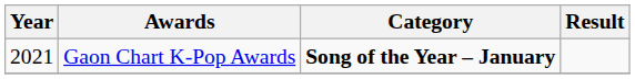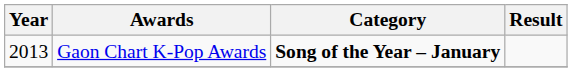Gaon Chart K-Pop Awards | Year: 2021 -> 2013
